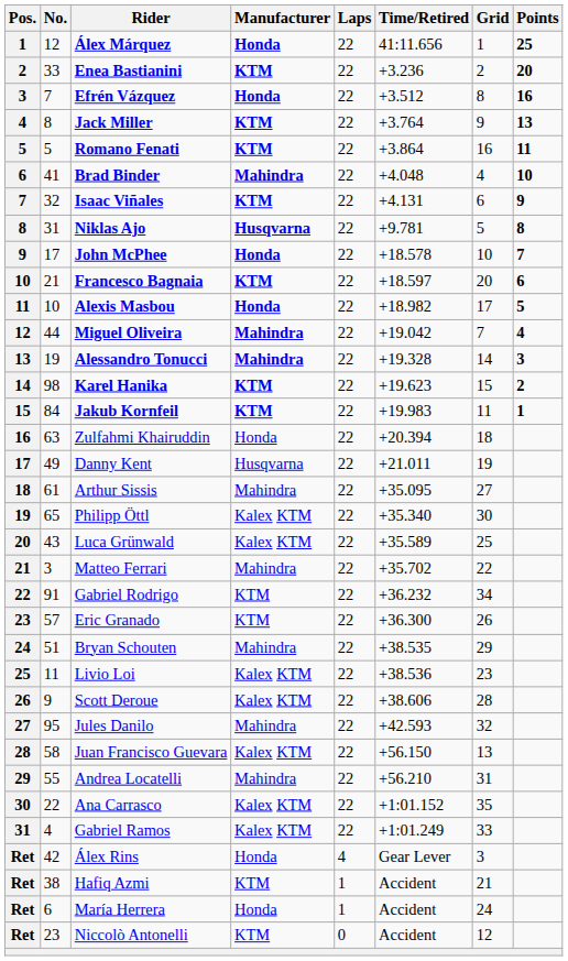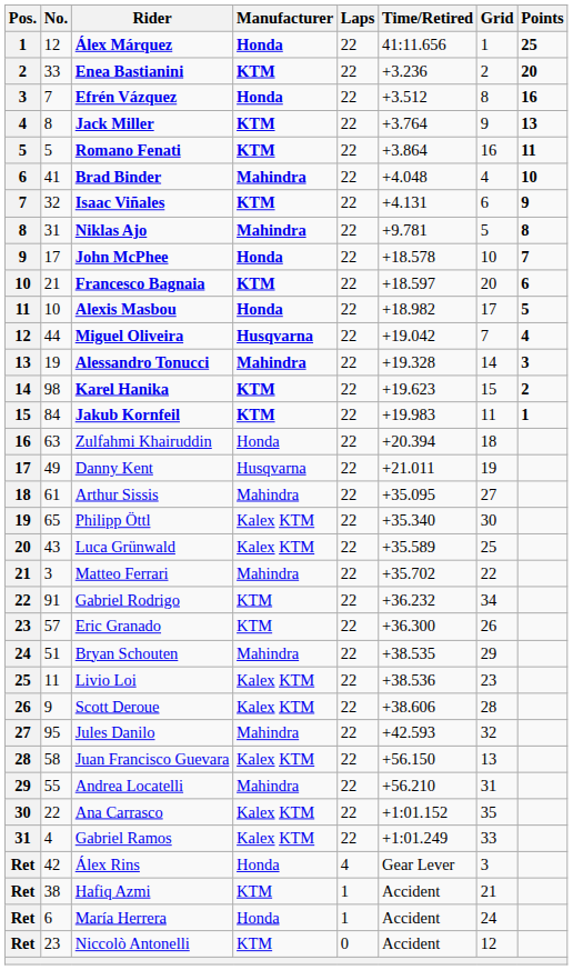Niklas Ajo | Manufacturer: Husqvarna -> Mahindra
Miguel Oliveira | Manufacturer: Mahindra -> Husqvarna
